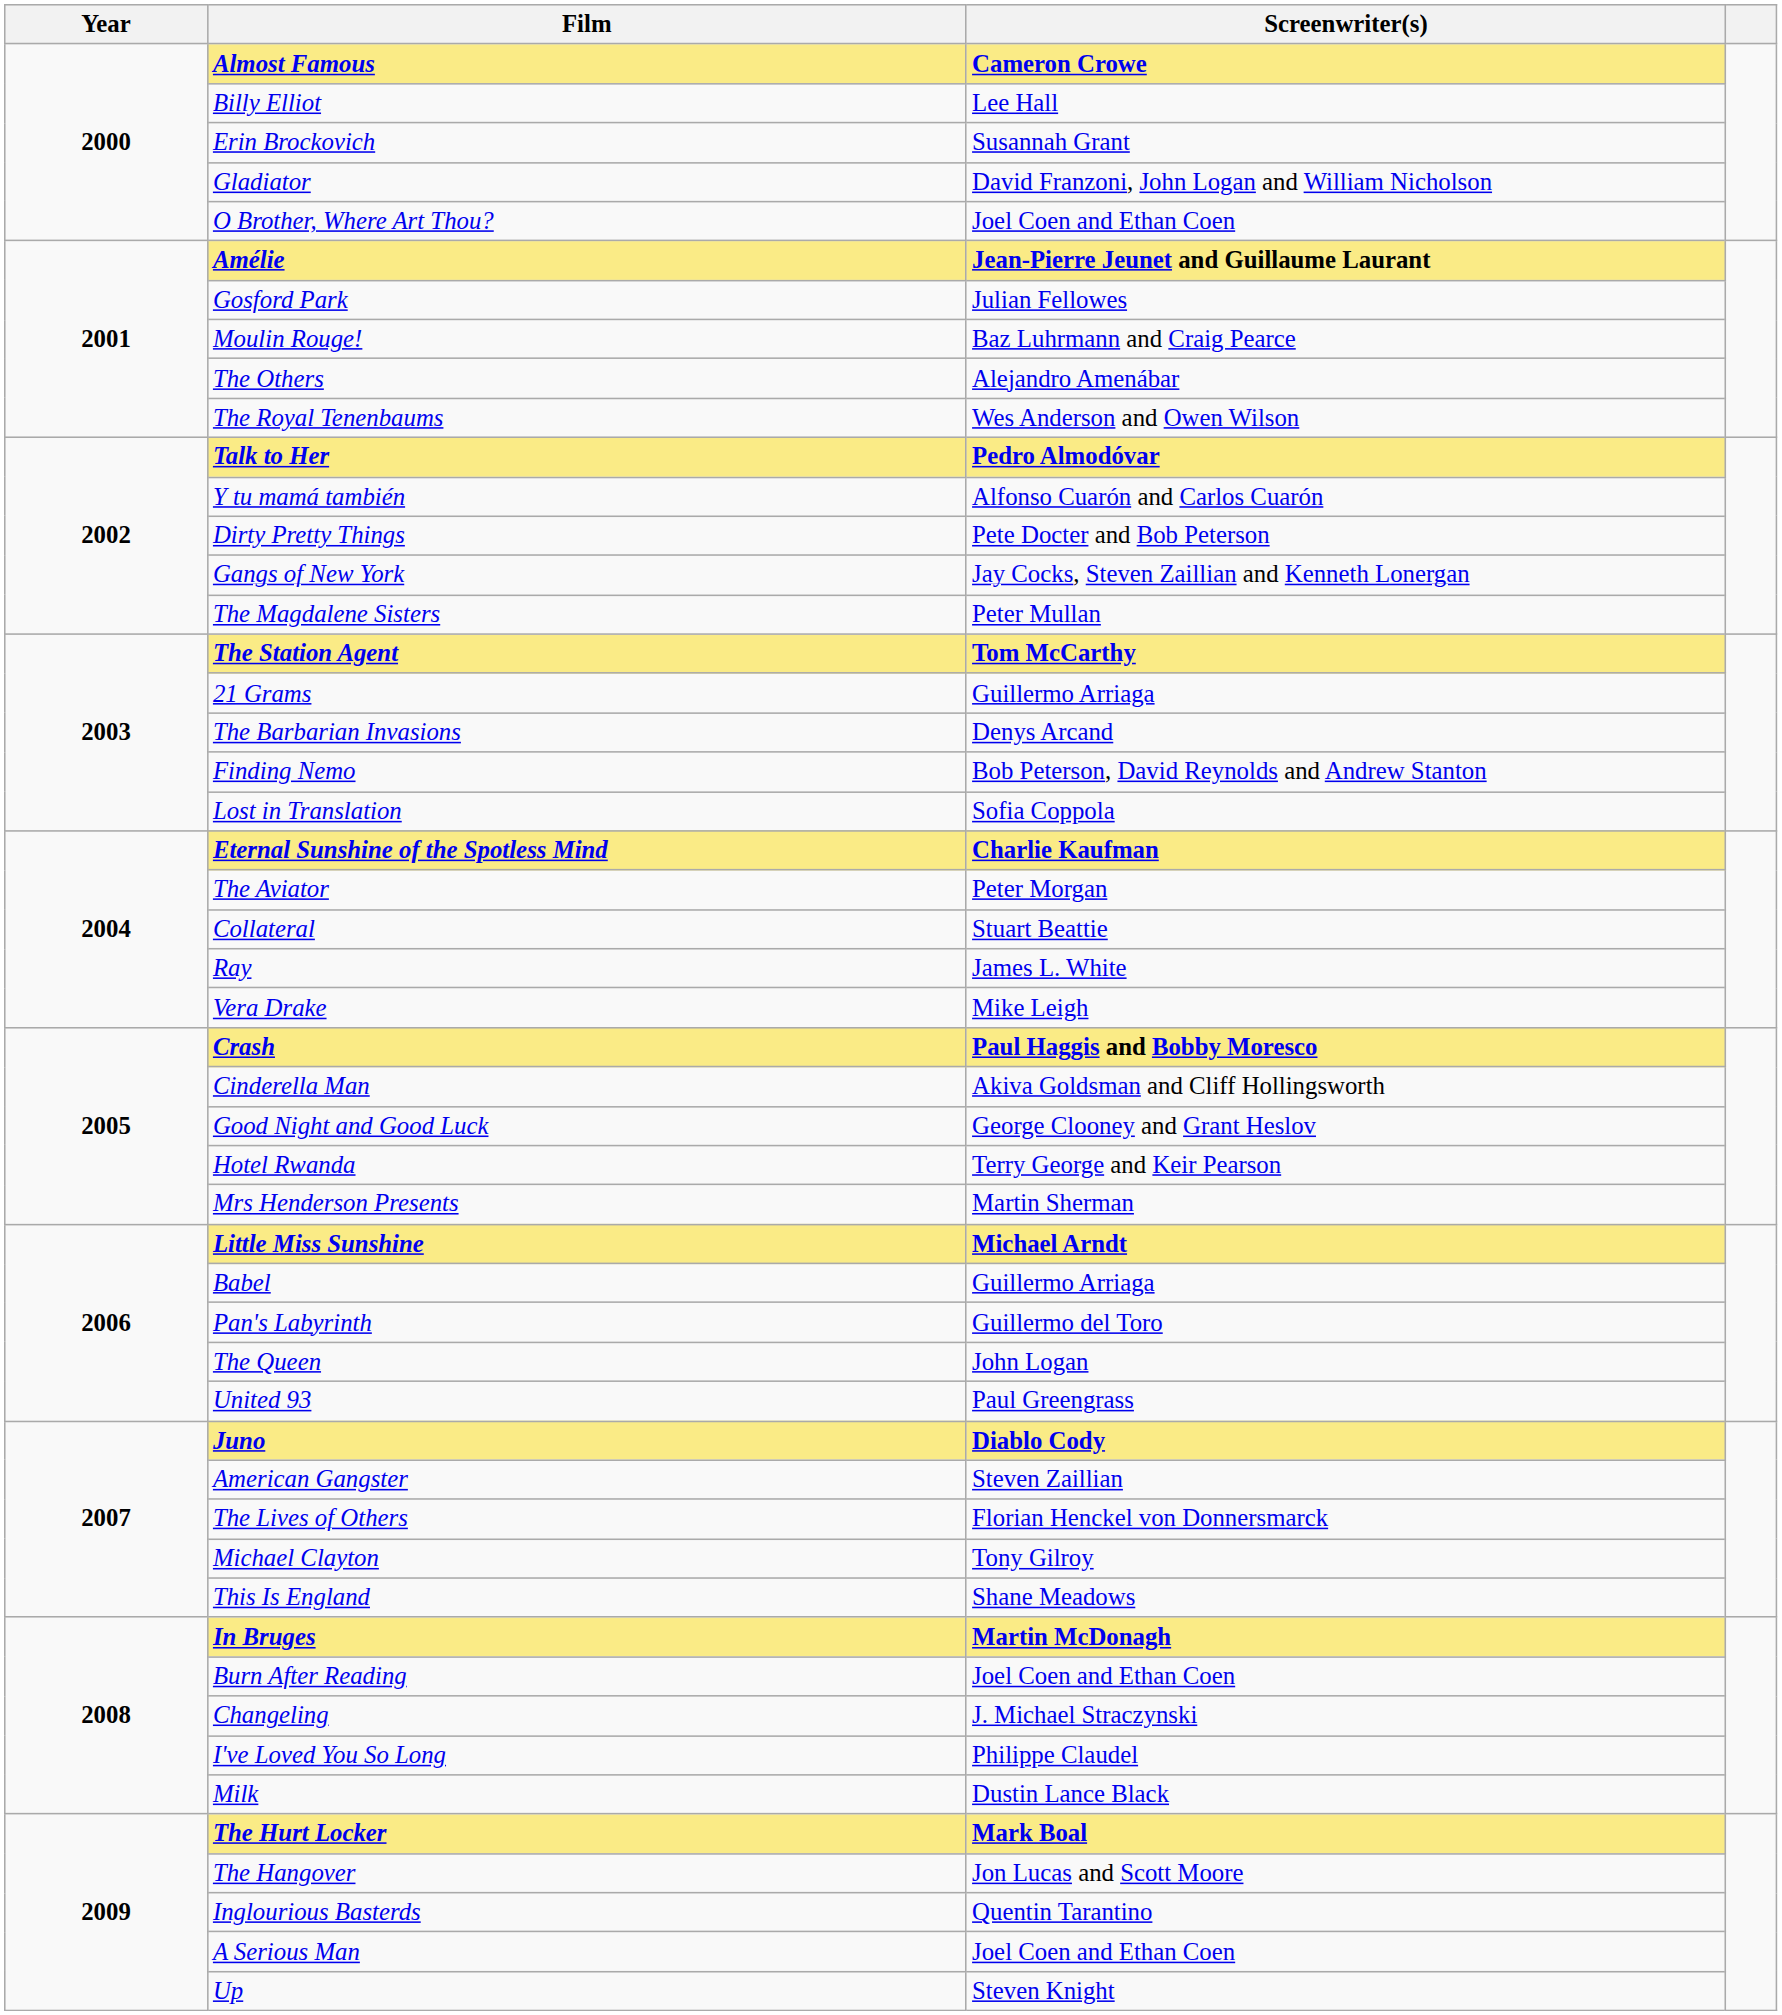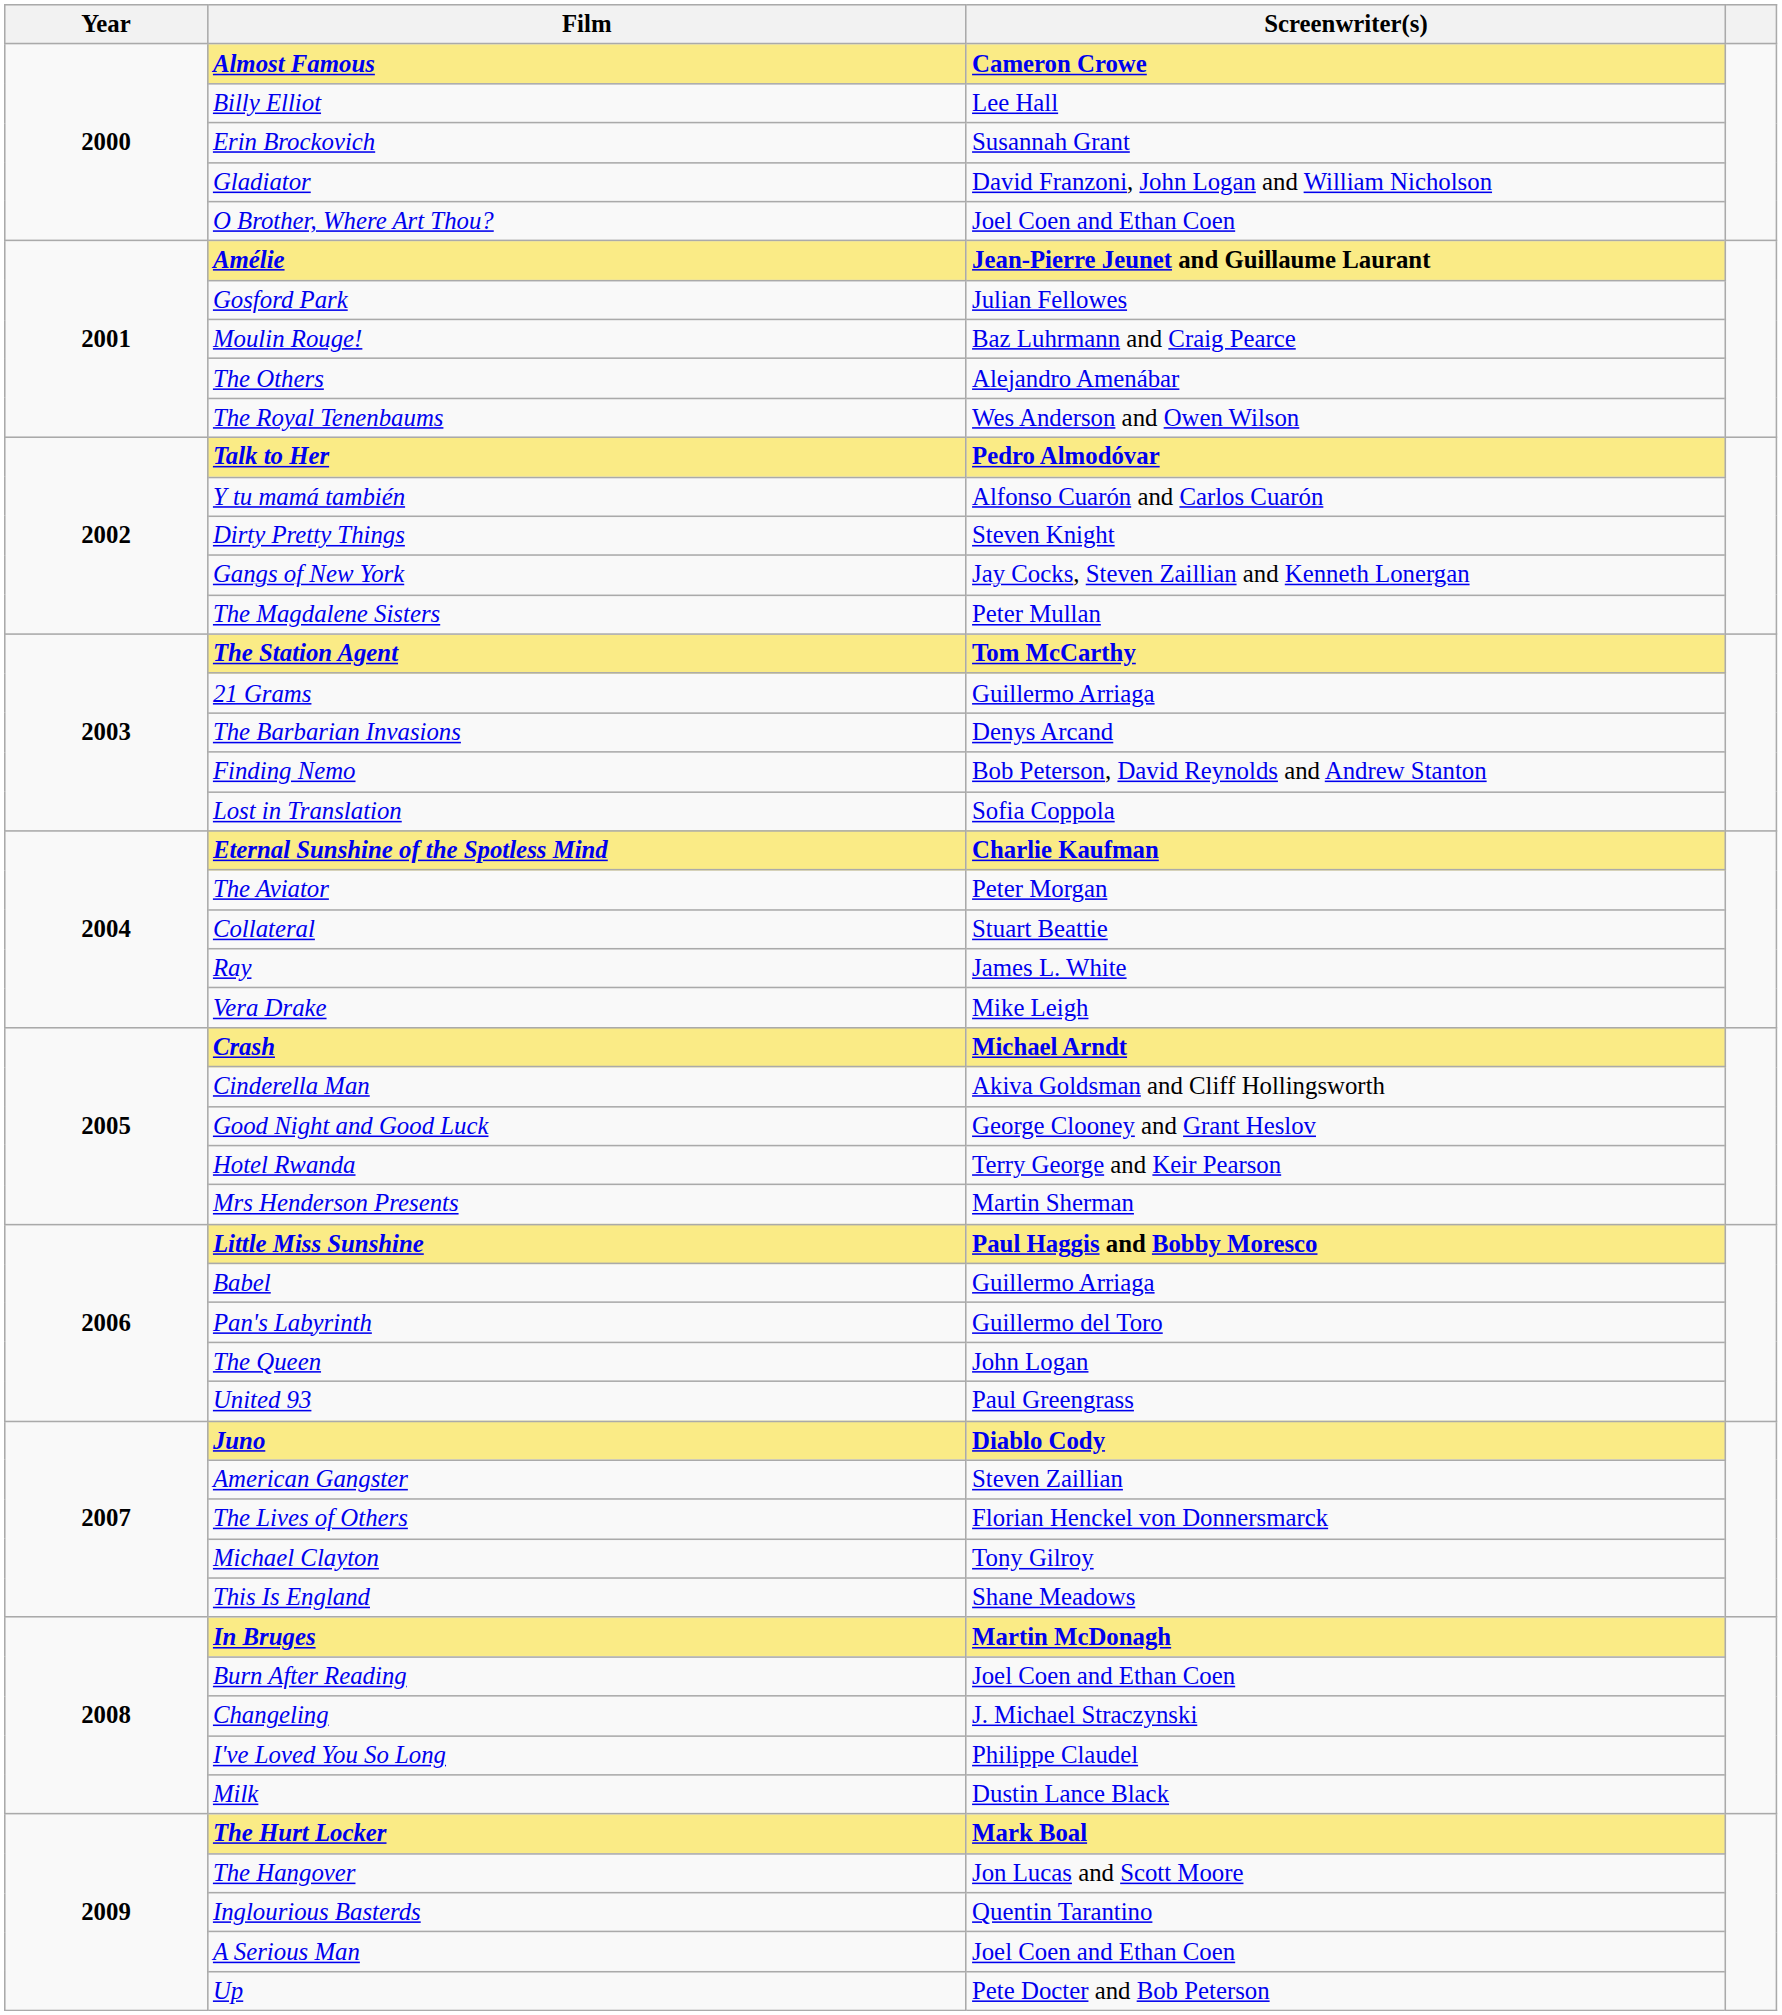Dirty Pretty Things | Screenwriter(s): Pete Docter and Bob Peterson -> Steven Knight
Crash | Screenwriter(s): Paul Haggis and Bobby Moresco -> Michael Arndt
Little Miss Sunshine | Screenwriter(s): Michael Arndt -> Paul Haggis and Bobby Moresco
Up | Screenwriter(s): Steven Knight -> Pete Docter and Bob Peterson
